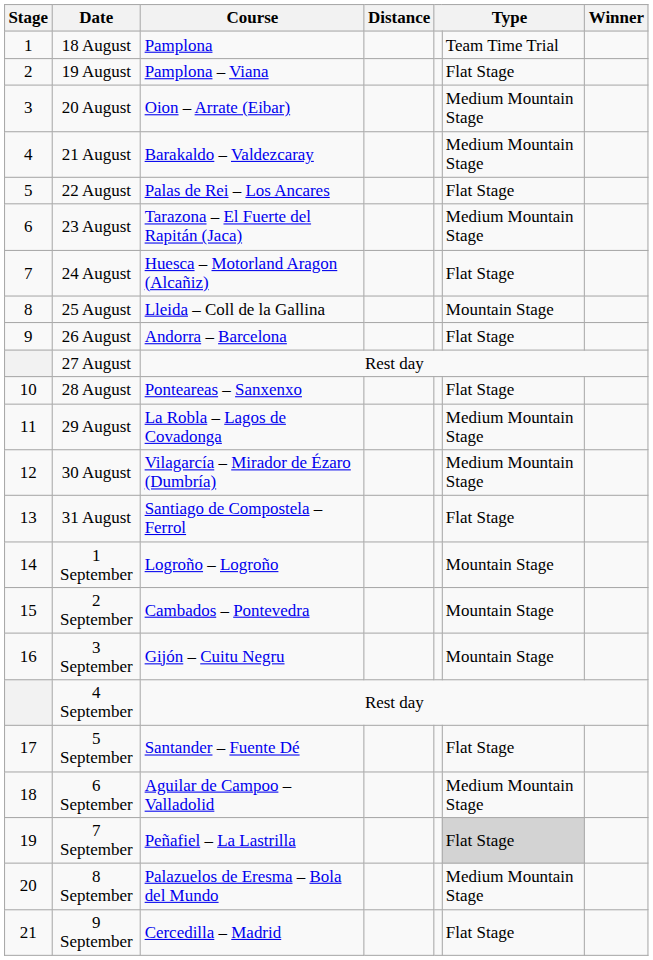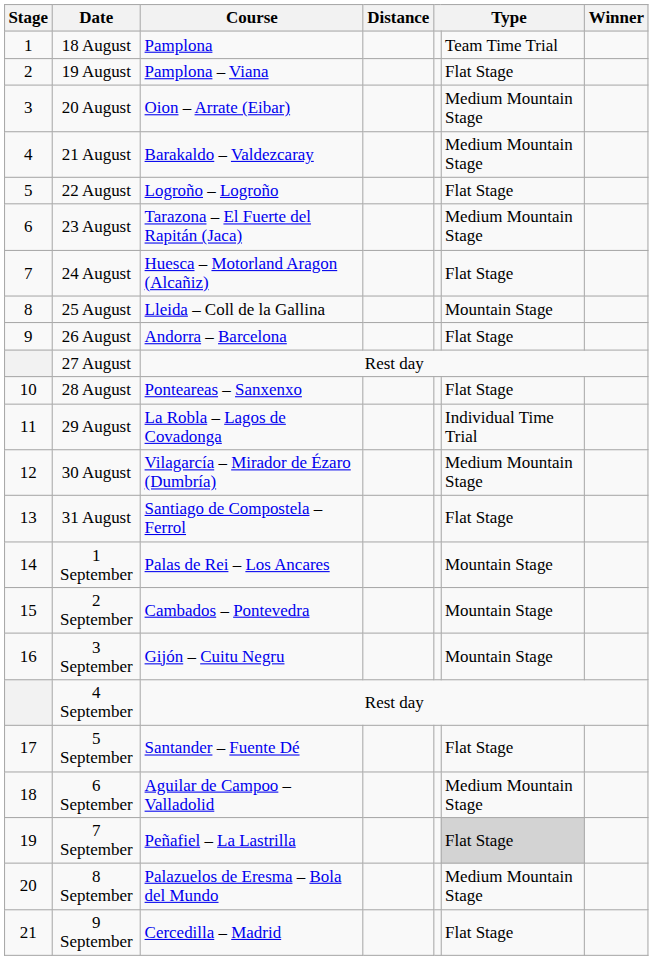22 August | Course: Palas de Rei – Los Ancares -> Logroño – Logroño
29 August | column 6: Medium Mountain Stage -> Individual Time Trial
1 September | Course: Logroño – Logroño -> Palas de Rei – Los Ancares
